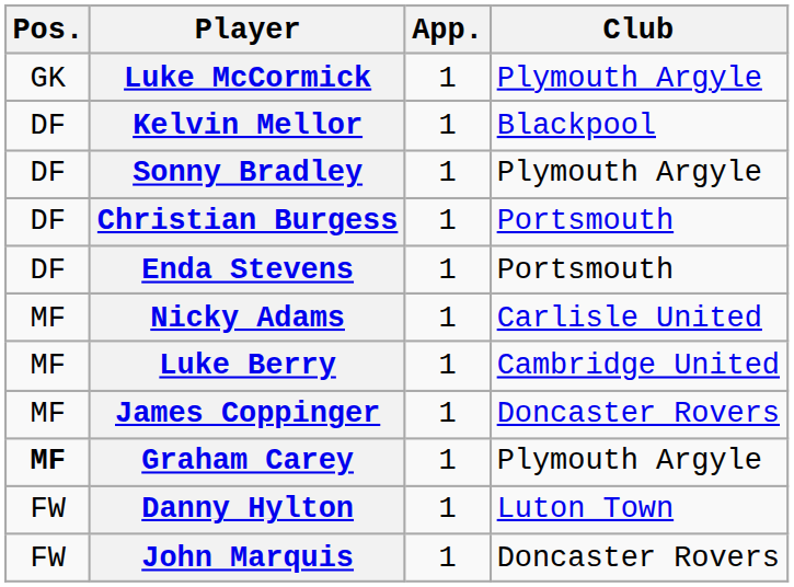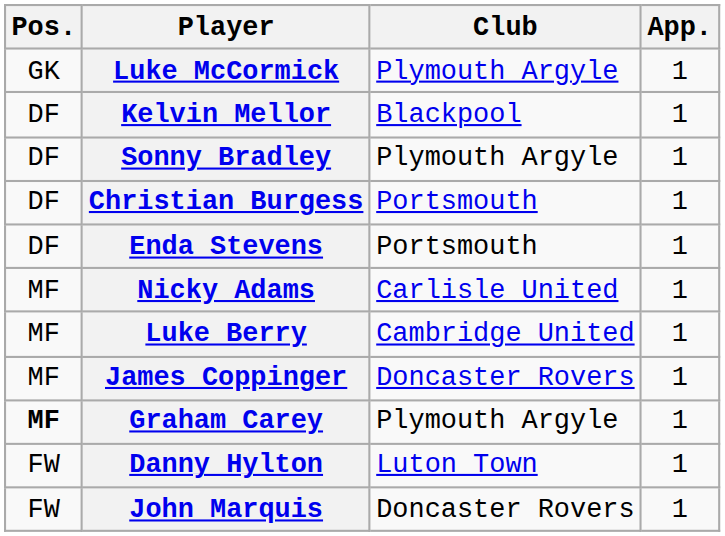columns swapped: Club <-> App.
